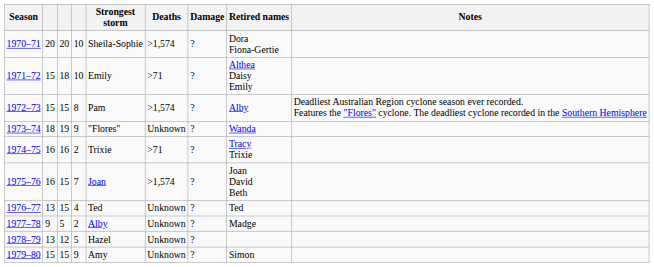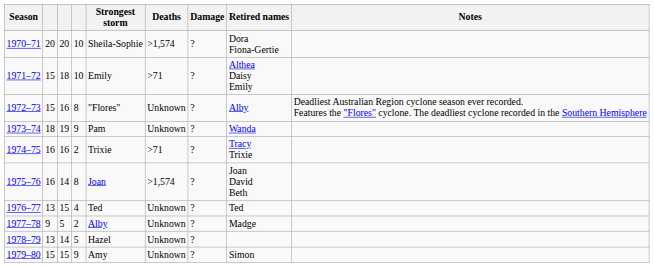1972–73 | column 3: 15 -> 16
1972–73 | Strongest storm: Pam -> "Flores"
1972–73 | Deaths: >1,574 -> Unknown
1973–74 | Strongest storm: "Flores" -> Pam
1975–76 | column 3: 15 -> 14
1975–76 | column 4: 7 -> 8
1978–79 | column 3: 12 -> 14
